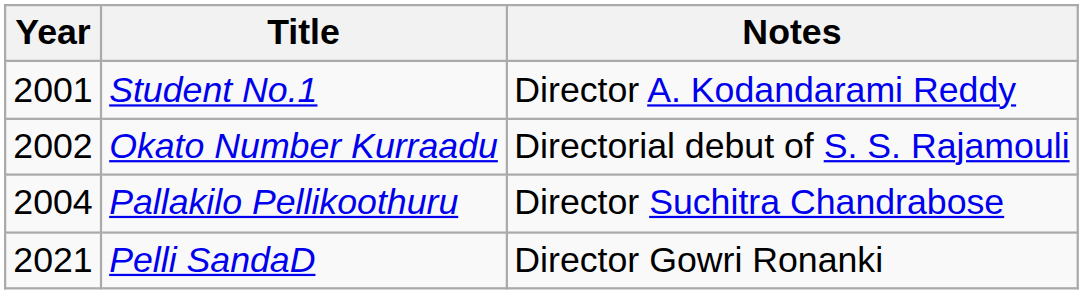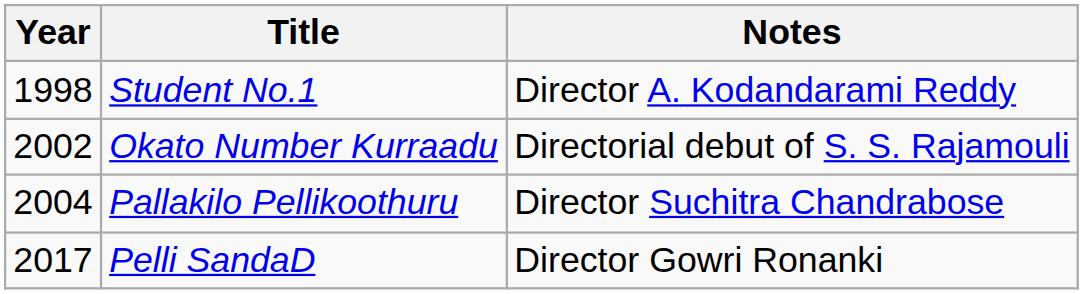Student No.1 | Year: 2001 -> 1998
Pelli SandaD | Year: 2021 -> 2017
